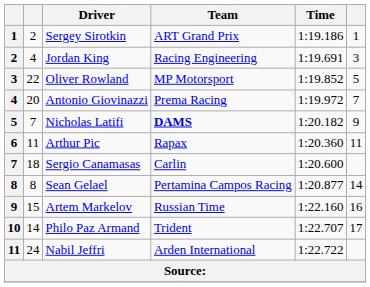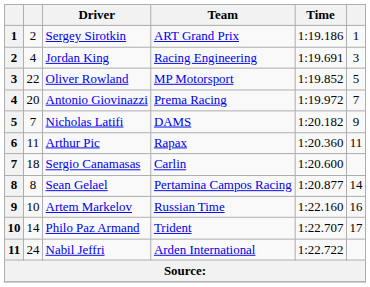Nicholas Latifi | Team: bold -> normal
Artem Markelov | column 2: 15 -> 10
